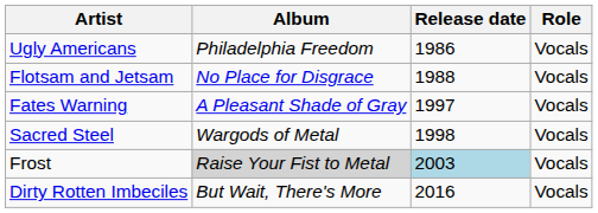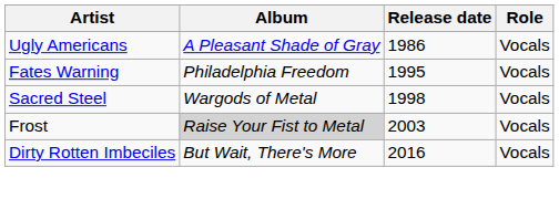Ugly Americans | Album: Philadelphia Freedom -> A Pleasant Shade of Gray
- row: Flotsam and Jetsam | No Place for Disgrace | 1988 | Vocals
Fates Warning | Album: A Pleasant Shade of Gray -> Philadelphia Freedom
Fates Warning | Release date: 1997 -> 1995
Frost | Release date: lightblue background -> no background
